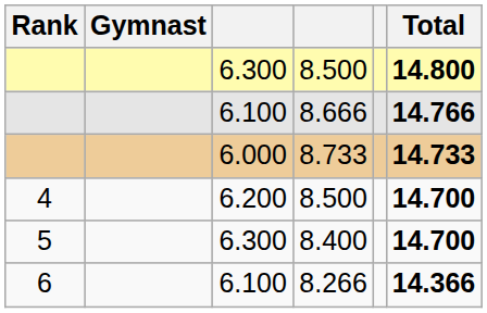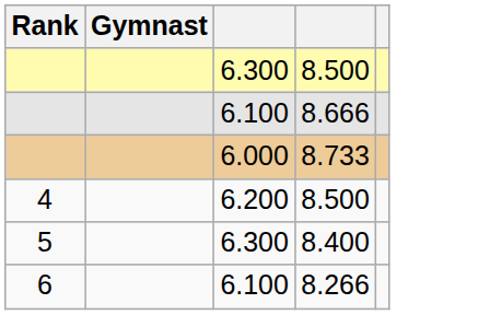- column: Total | 14.800 | 14.766 | 14.733 | 14.700 | 14.700 | 14.366
